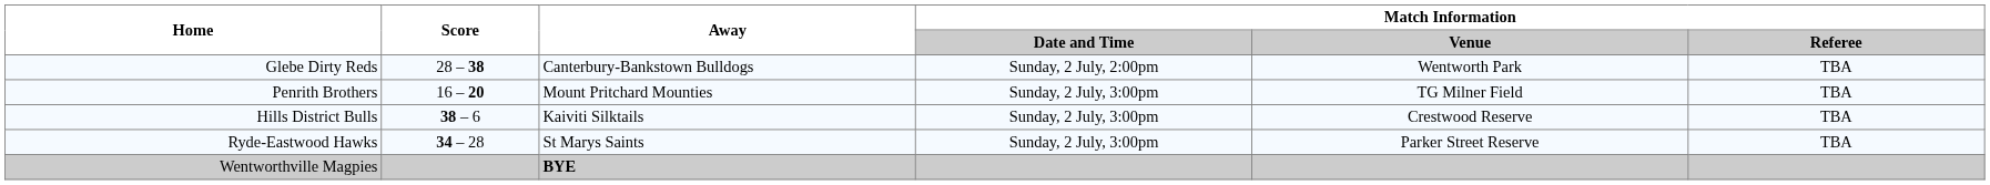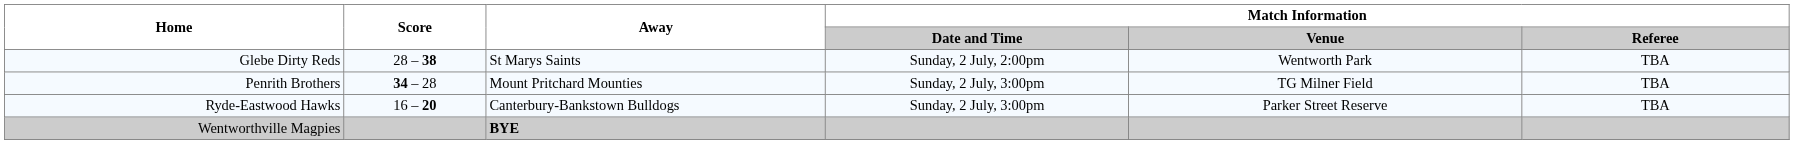Glebe Dirty Reds | Away: Canterbury-Bankstown Bulldogs -> St Marys Saints
Penrith Brothers | Score: 16 – 20 -> 34 – 28
- row: Hills District Bulls | 38 – 6 | Kaiviti Silktails | Sunday, 2 July, 3:00pm | Crestwood Reserve | TBA
Ryde-Eastwood Hawks | Score: 34 – 28 -> 16 – 20
Ryde-Eastwood Hawks | Away: St Marys Saints -> Canterbury-Bankstown Bulldogs
